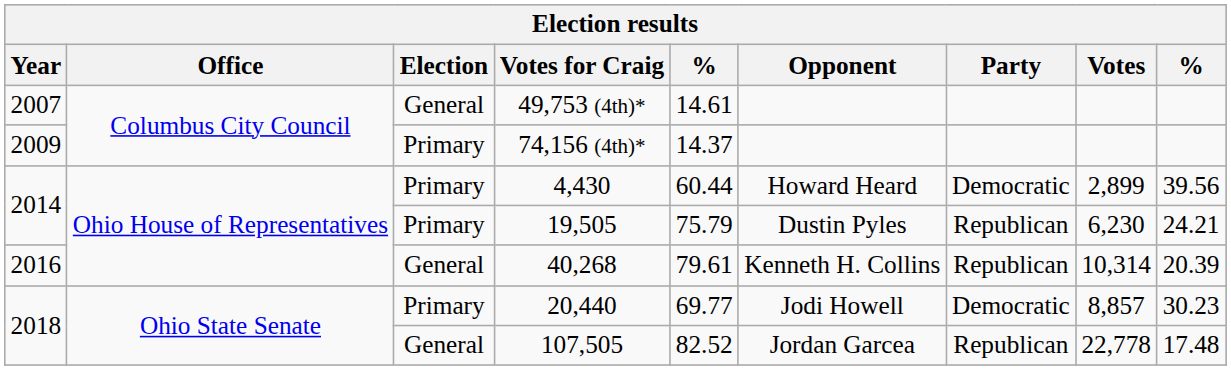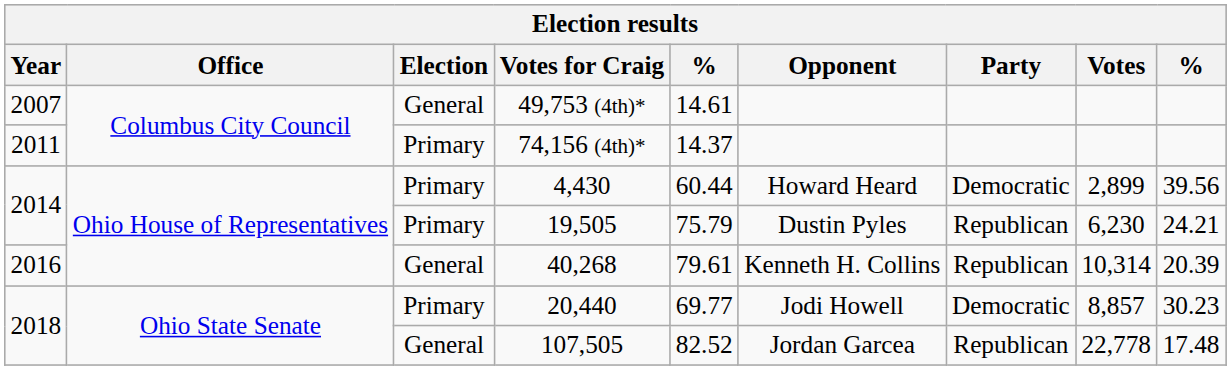74,156 (4th)* | Year: 2009 -> 2011
